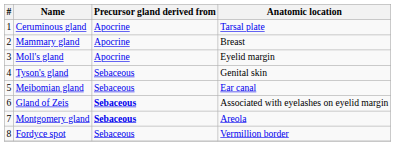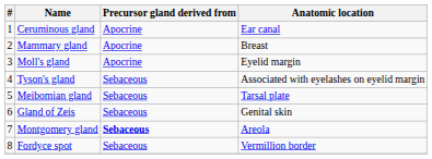Ceruminous gland | Anatomic location: Tarsal plate -> Ear canal
Tyson's gland | Anatomic location: Genital skin -> Associated with eyelashes on eyelid margin
Meibomian gland | Anatomic location: Ear canal -> Tarsal plate
Gland of Zeis | Precursor gland derived from: bold -> normal
Gland of Zeis | Anatomic location: Associated with eyelashes on eyelid margin -> Genital skin
